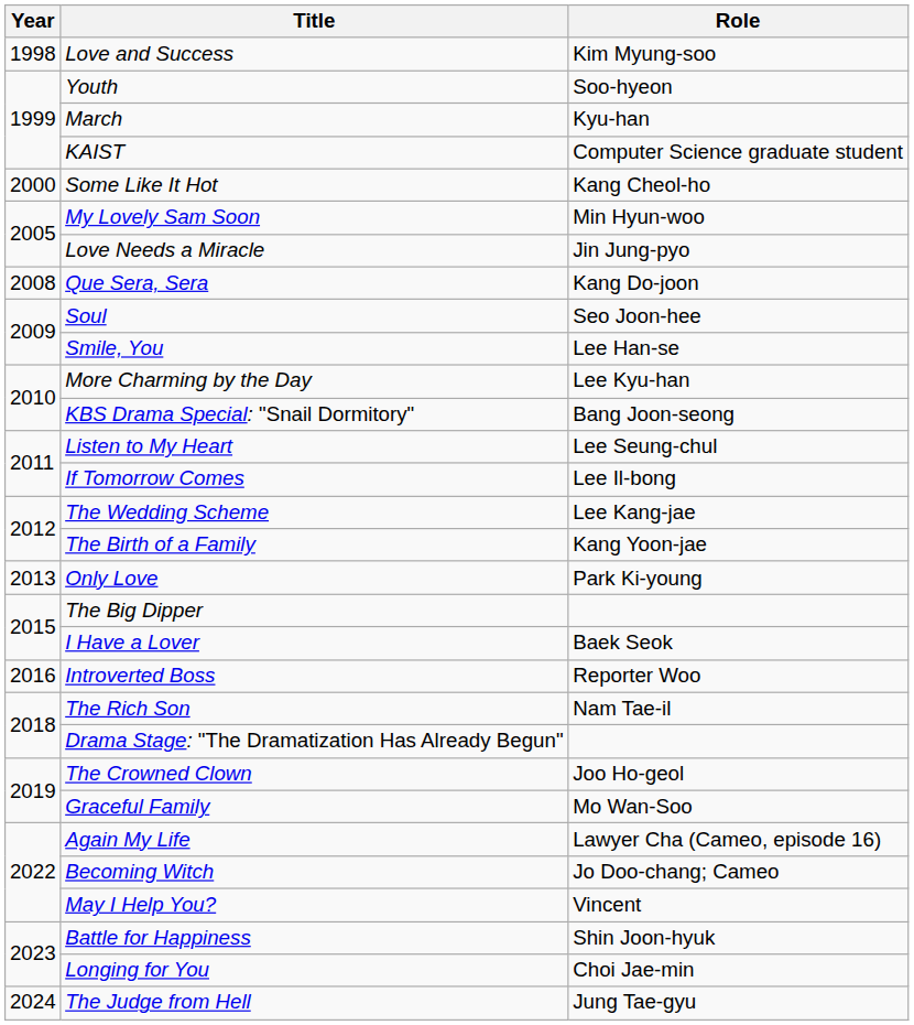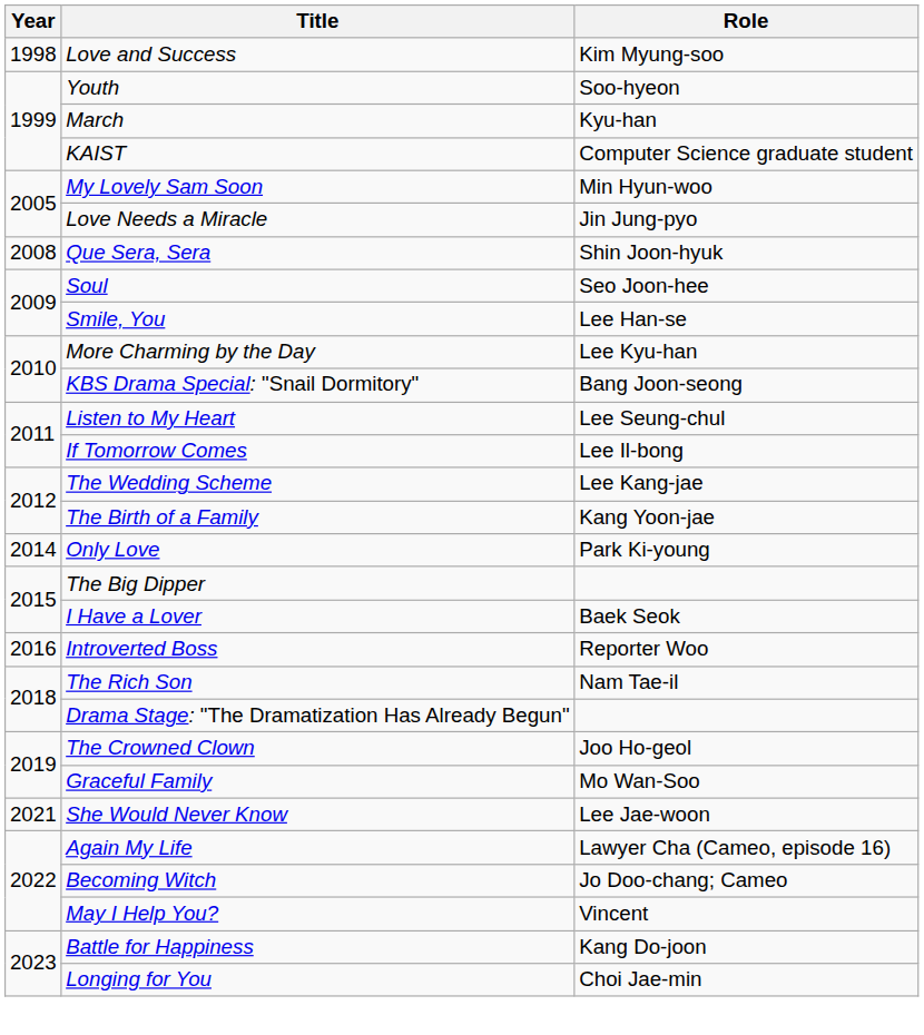- row: 2000 | Some Like It Hot | Kang Cheol-ho
Que Sera, Sera | Role: Kang Do-joon -> Shin Joon-hyuk
Only Love | Year: 2013 -> 2014
+ row: 2021 | She Would Never Know | Lee Jae-woon
Battle for Happiness | Role: Shin Joon-hyuk -> Kang Do-joon
- row: 2024 | The Judge from Hell | Jung Tae-gyu
